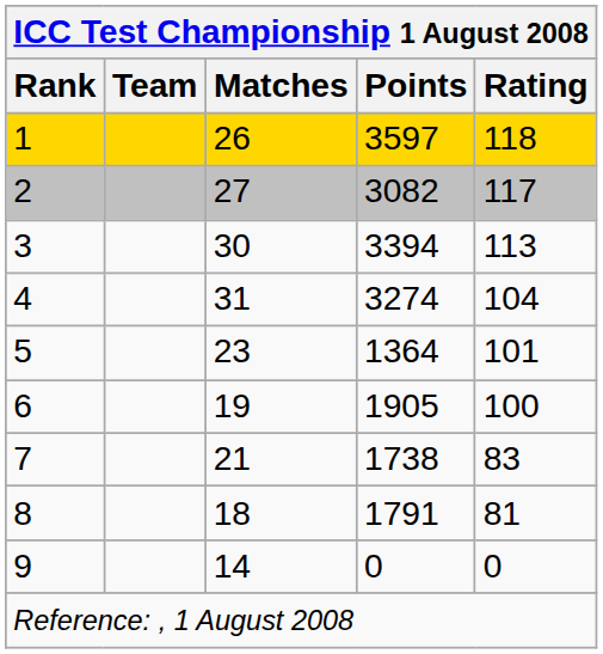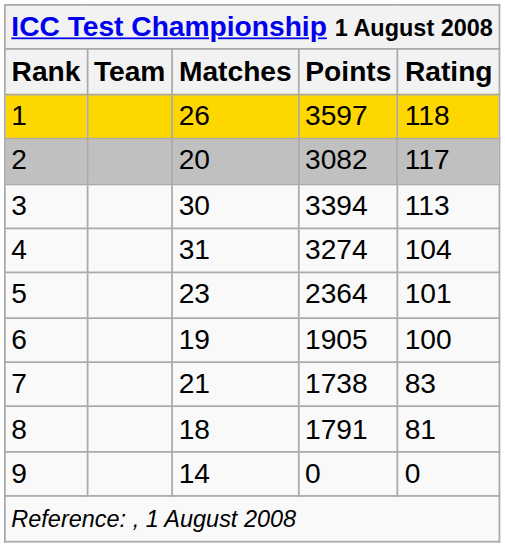2 | Matches: 27 -> 20
5 | Points: 1364 -> 2364
